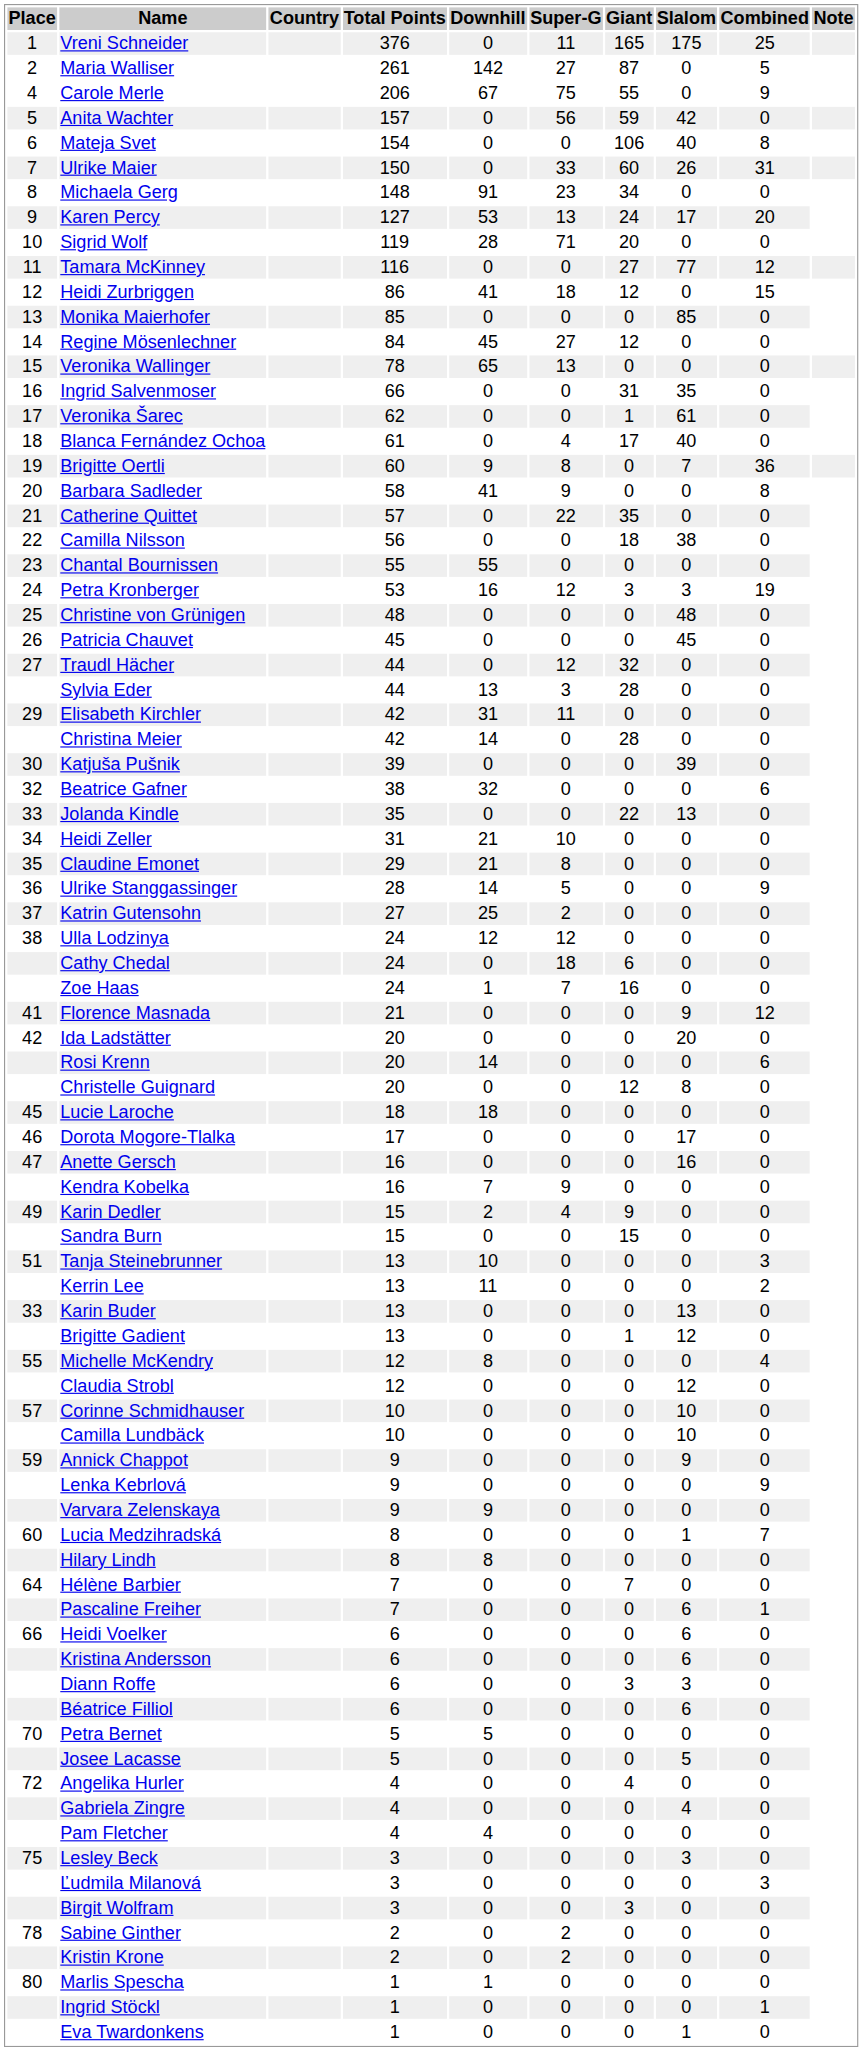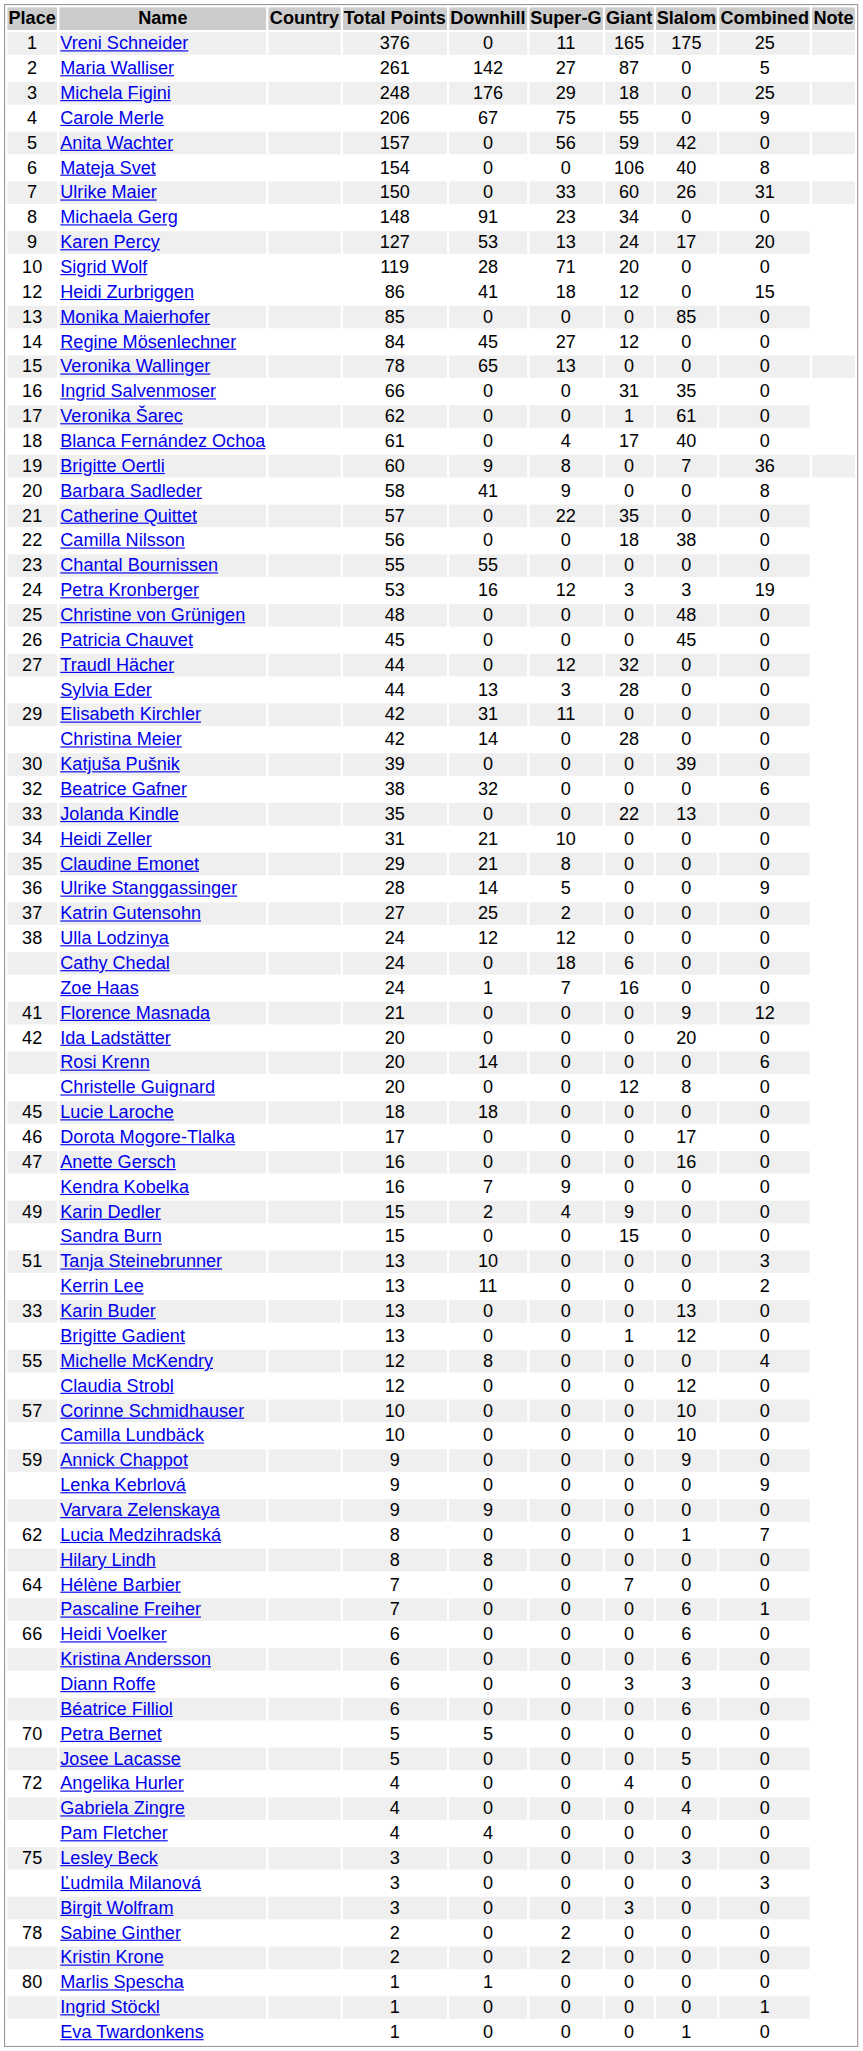+ row: 3 | Michela Figini | 248 | 176 | 29 | 18 | 0 | 25
- row: 11 | Tamara McKinney | 116 | 0 | 0 | 27 | 77 | 12
Lucia Medzihradská | Place: 60 -> 62
